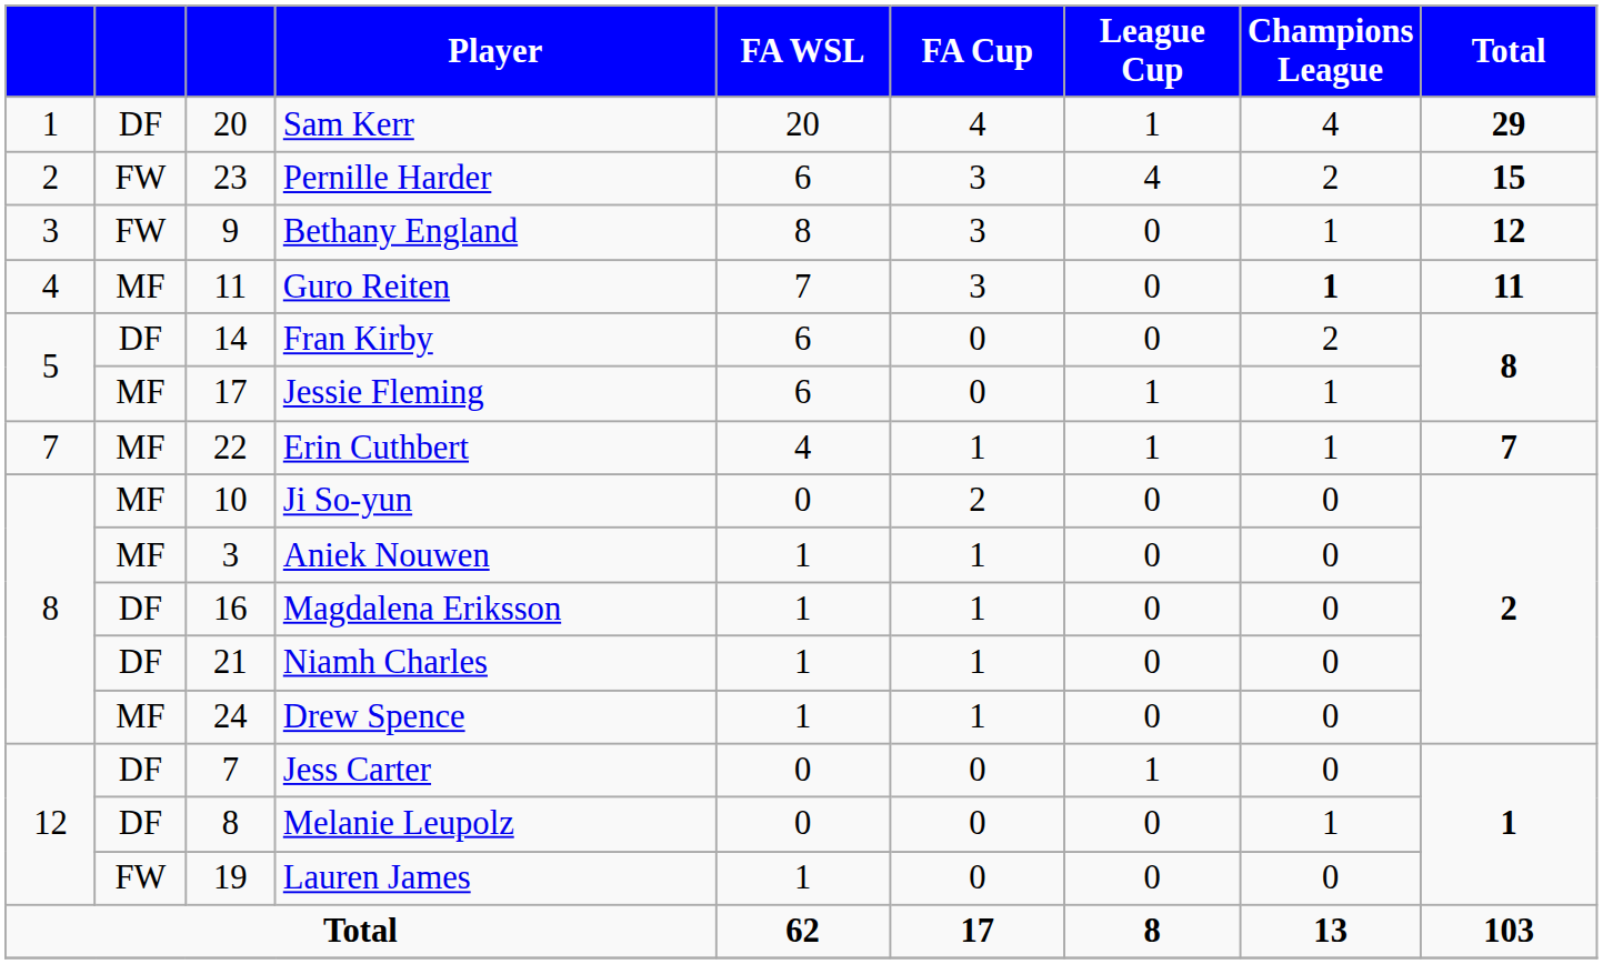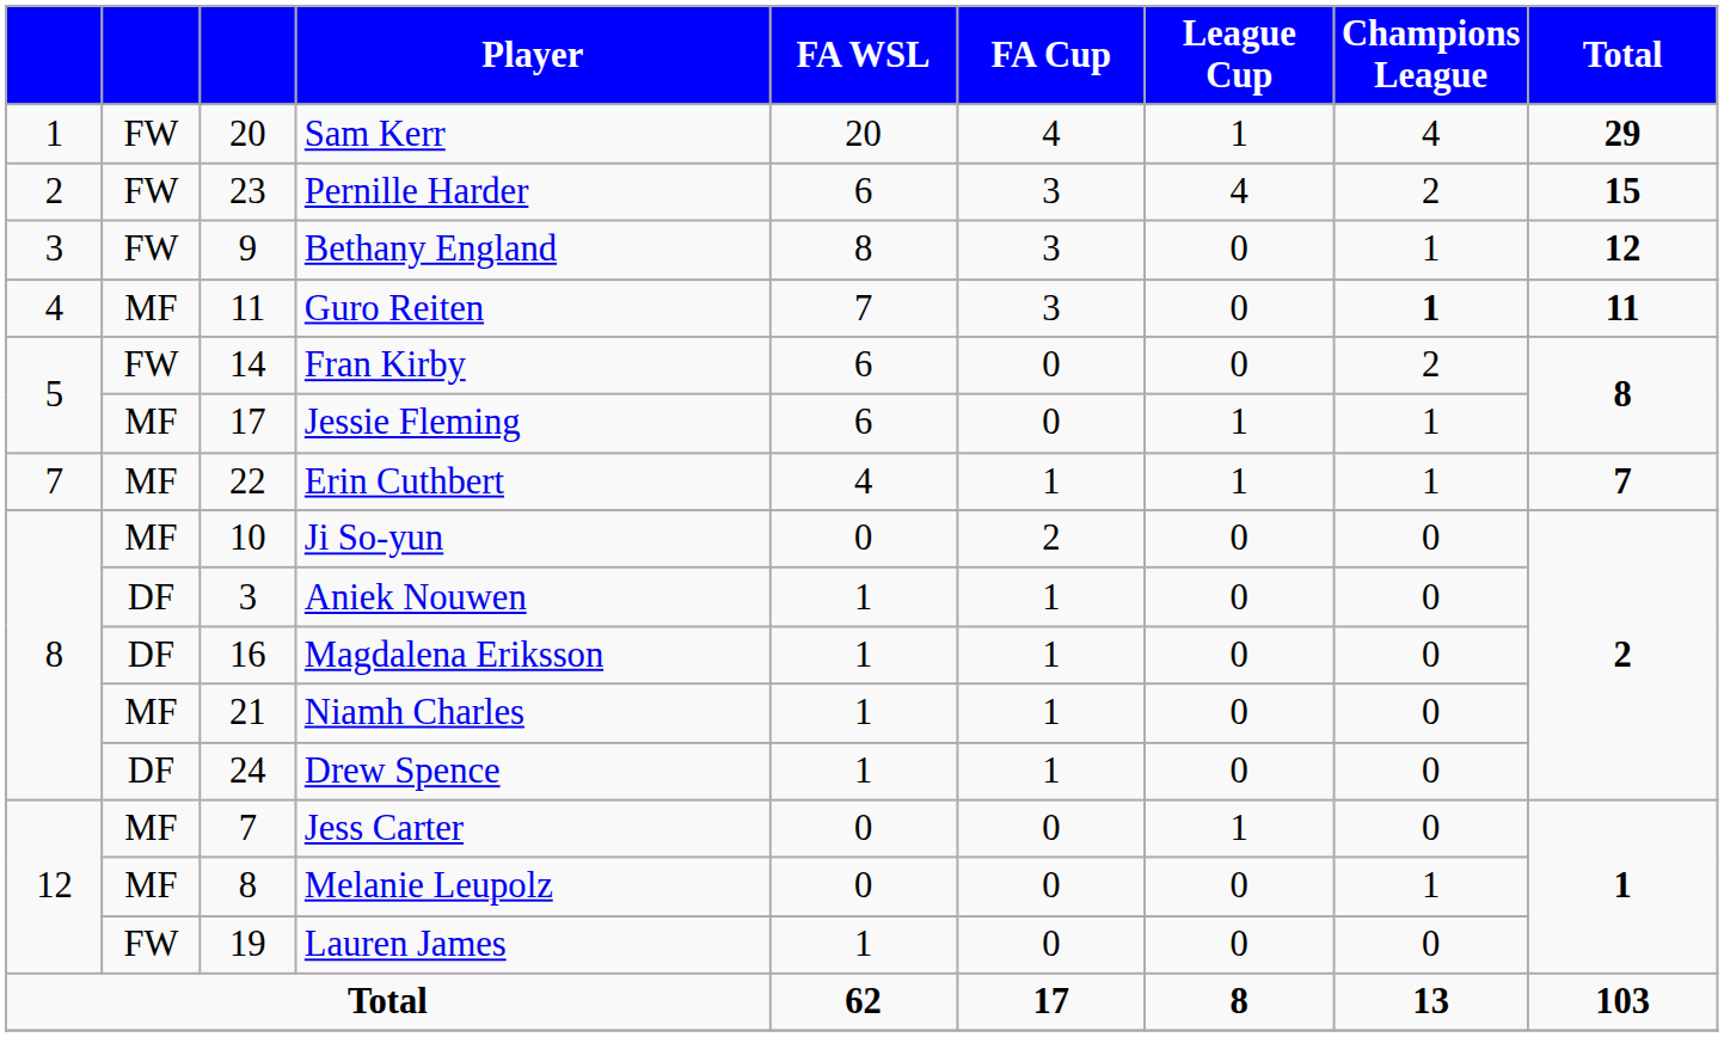Sam Kerr | column 2: DF -> FW
Fran Kirby | column 2: DF -> FW
Aniek Nouwen | column 2: MF -> DF
Niamh Charles | column 2: DF -> MF
Drew Spence | column 2: MF -> DF
Jess Carter | column 2: DF -> MF
Melanie Leupolz | column 2: DF -> MF
